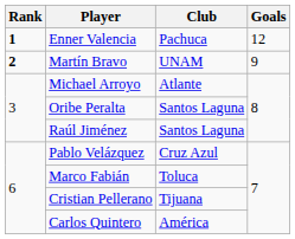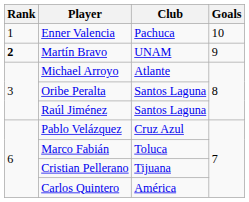Enner Valencia | Rank: bold -> normal
Enner Valencia | Goals: 12 -> 10
